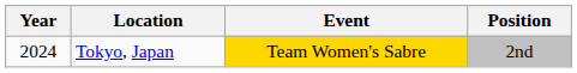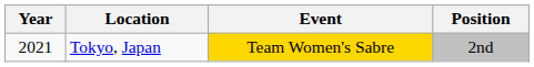Tokyo, Japan | Year: 2024 -> 2021
